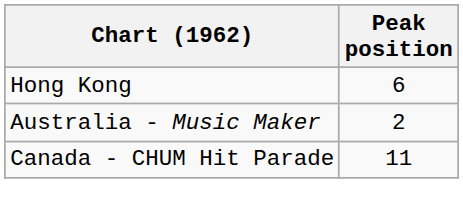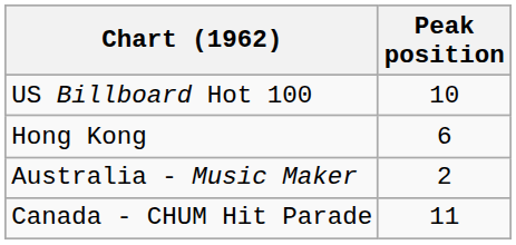+ row: US Billboard Hot 100 | 10
